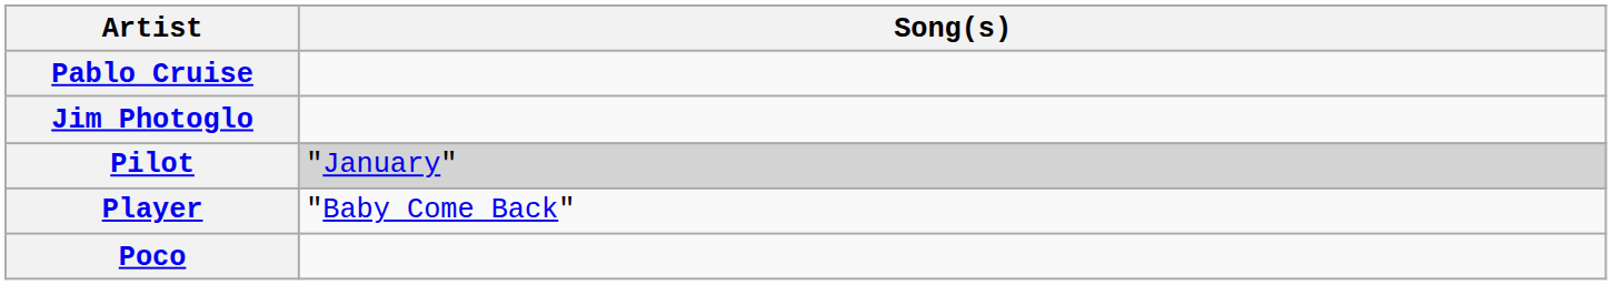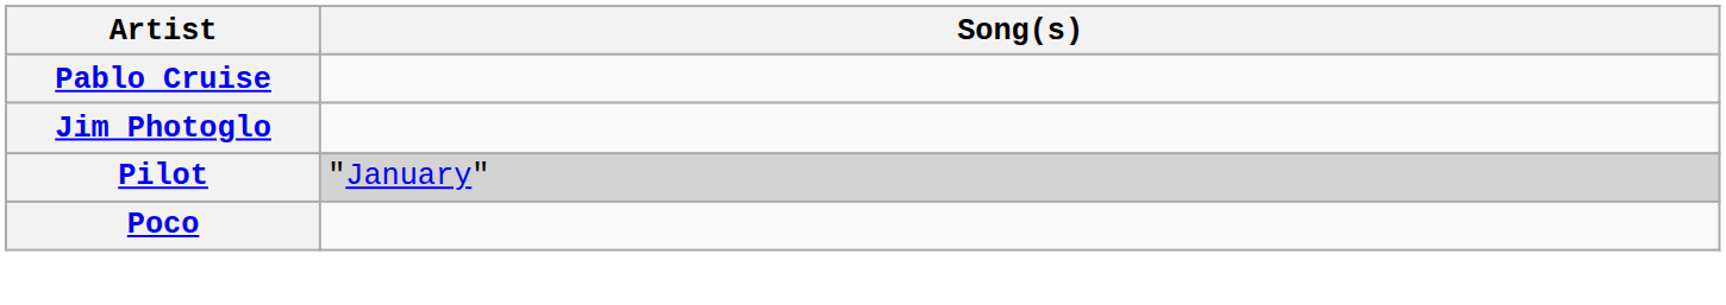- row: Player | "Baby Come Back"
